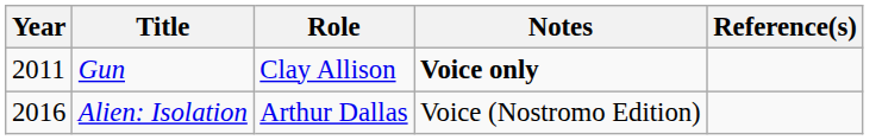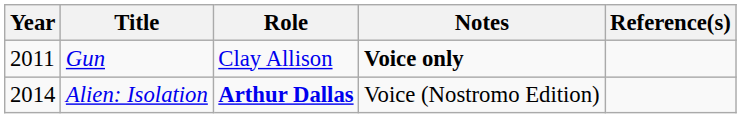Alien: Isolation | Year: 2016 -> 2014
Alien: Isolation | Role: normal -> bold
